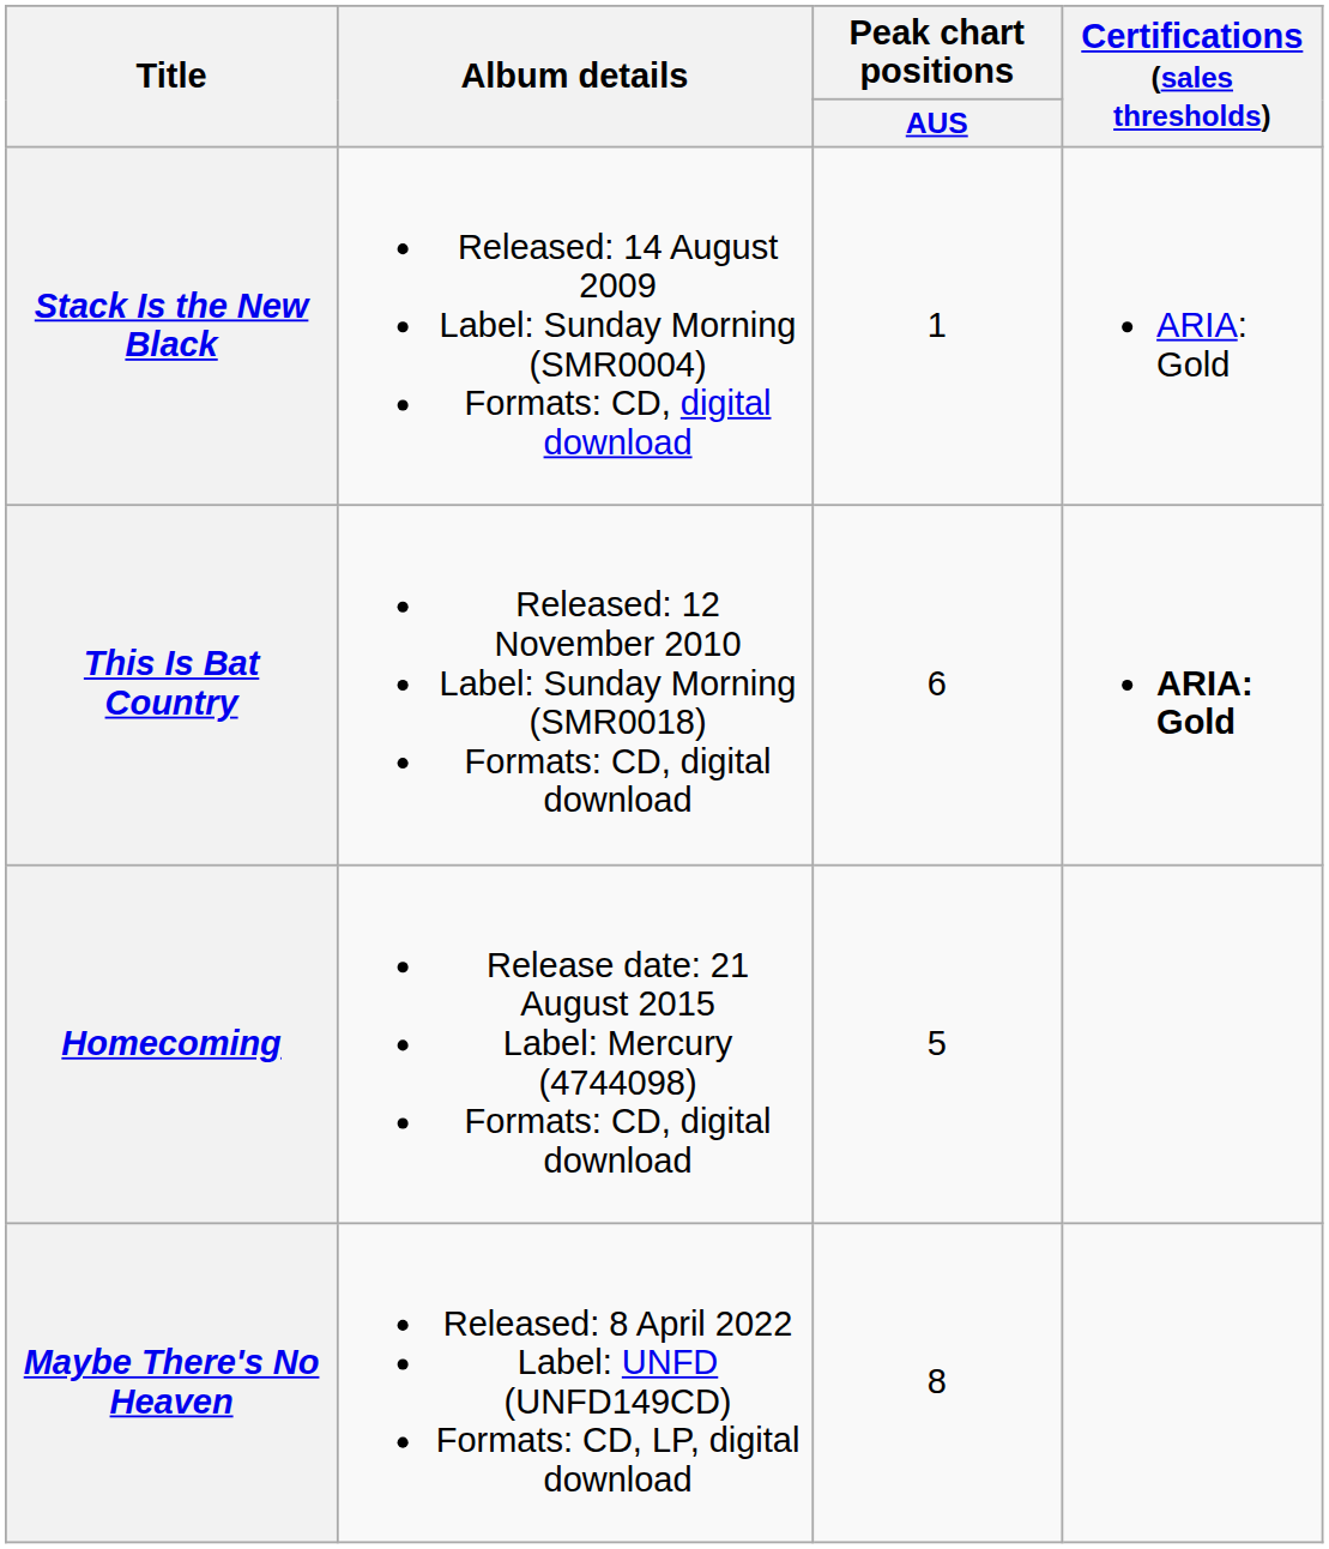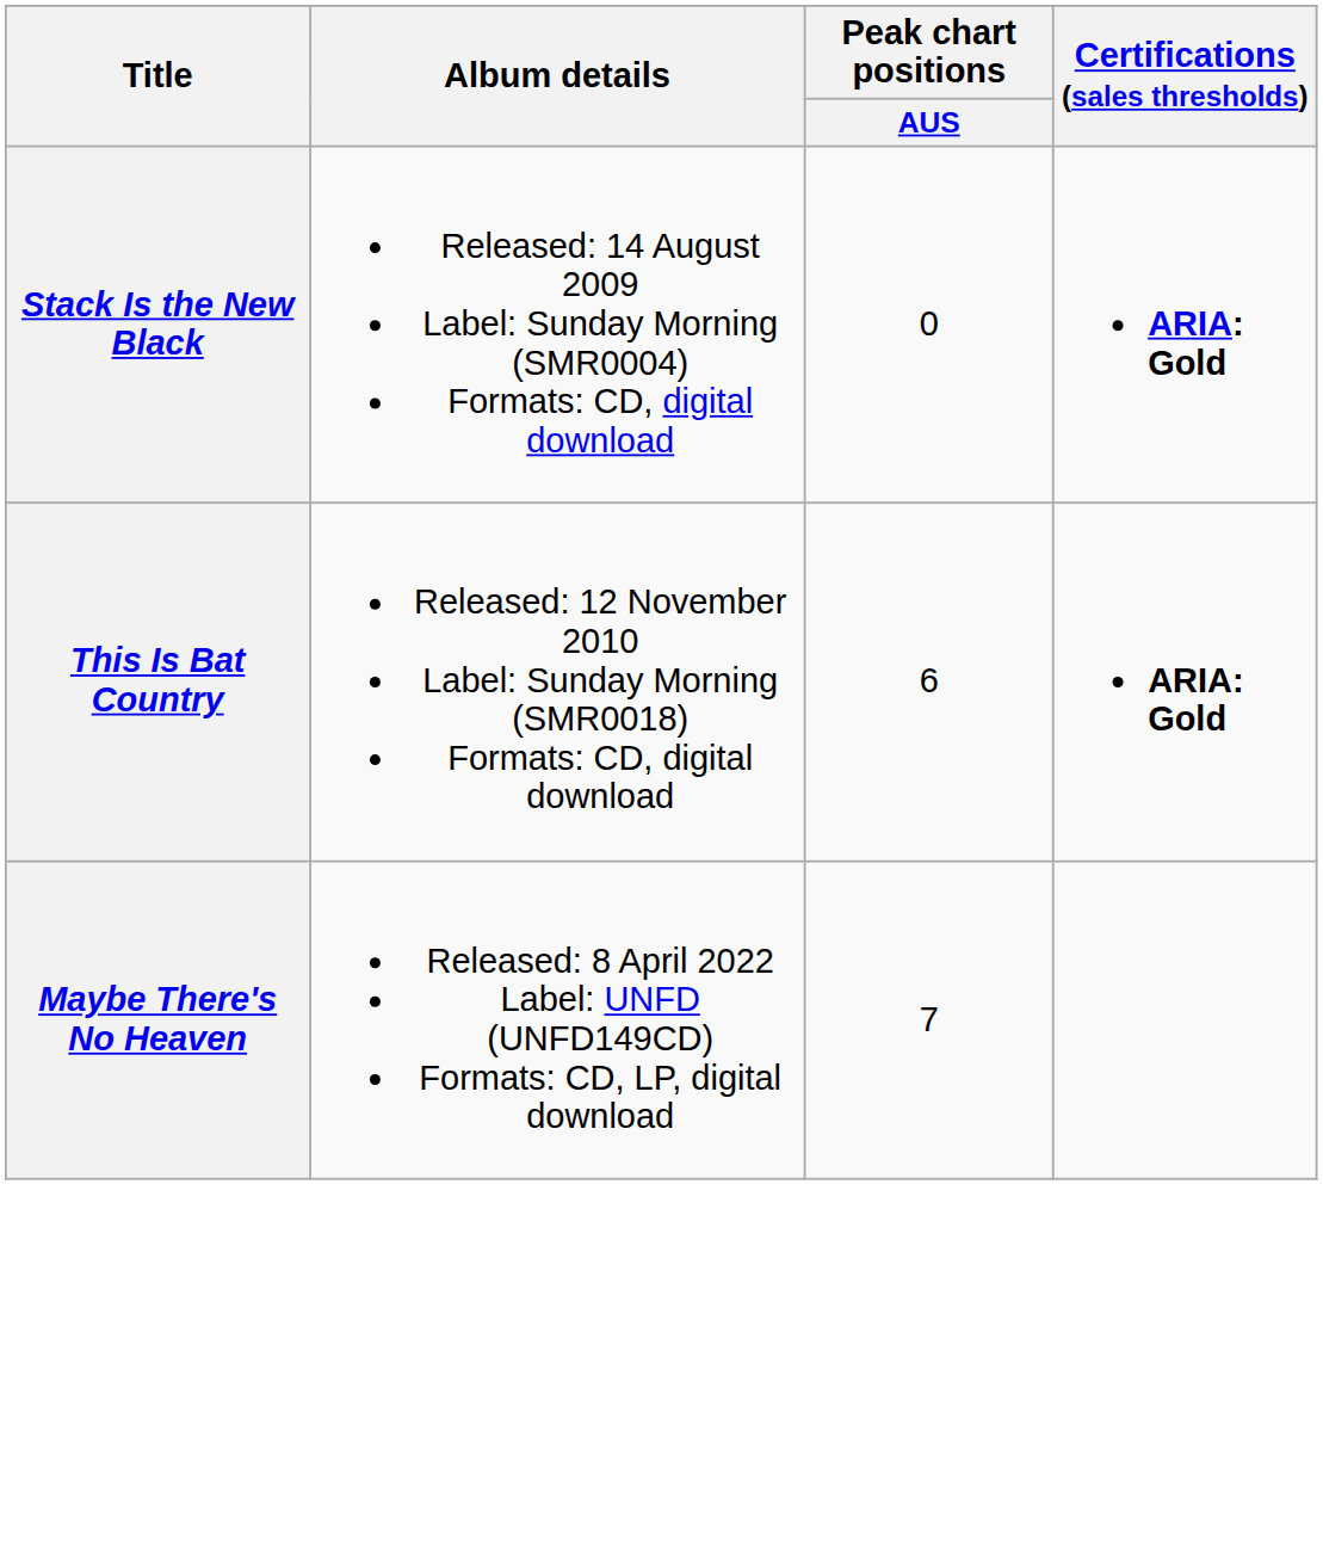Stack Is the New Black | Peak chart positions / AUS: 1 -> 0
Stack Is the New Black | Certifications (sales thresholds): normal -> bold
- row: Homecoming | Release date: 21 August 2015 Label: Mercury (4744098) Formats: CD, digital download | 5
Maybe There's No Heaven | Peak chart positions / AUS: 8 -> 7
